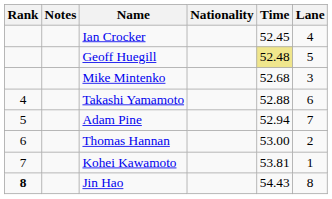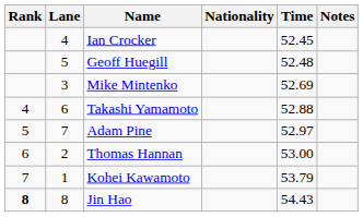columns swapped: Lane <-> Notes
Geoff Huegill | Time: khaki background -> no background
Mike Mintenko | Time: 52.68 -> 52.69
Adam Pine | Time: 52.94 -> 52.97
Kohei Kawamoto | Time: 53.81 -> 53.79
